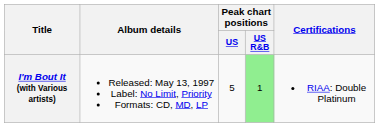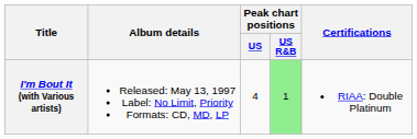I'm Bout It (with Various artists) | Peak chart positions / US: 5 -> 4
